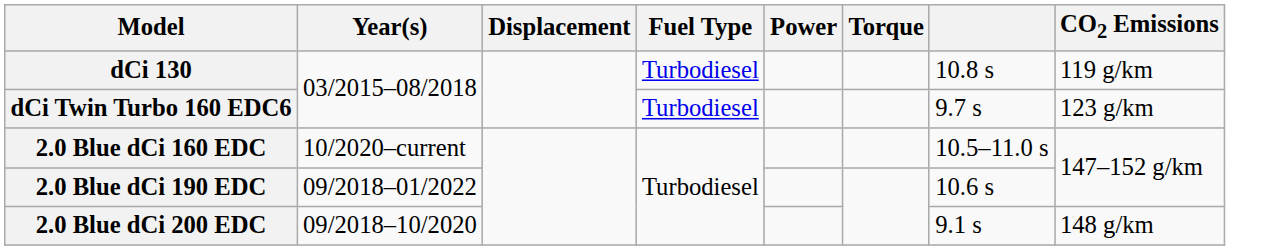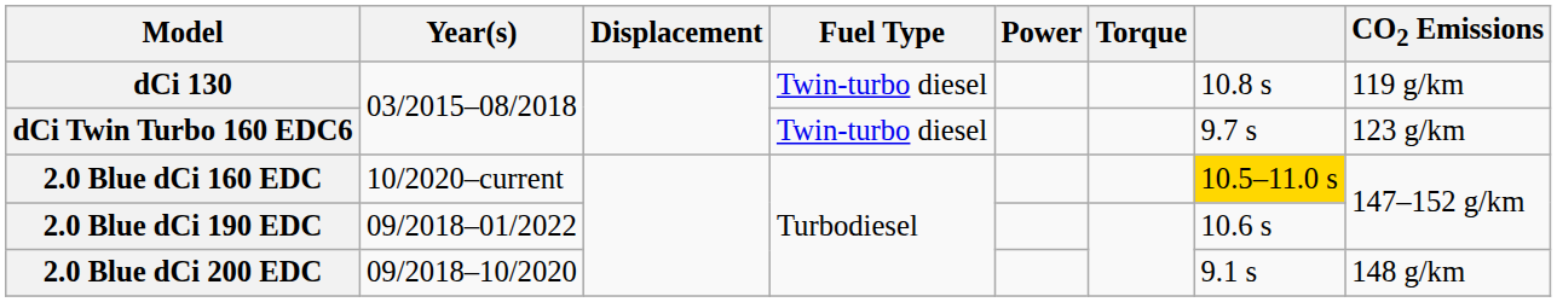dCi 130 | Fuel Type: Turbodiesel -> Twin-turbo diesel
dCi Twin Turbo 160 EDC6 | Fuel Type: Turbodiesel -> Twin-turbo diesel
2.0 Blue dCi 160 EDC | column 7: no background -> gold background
